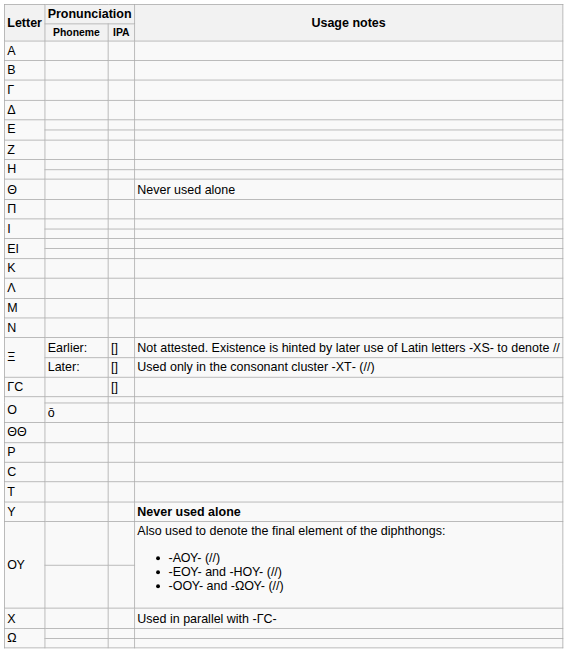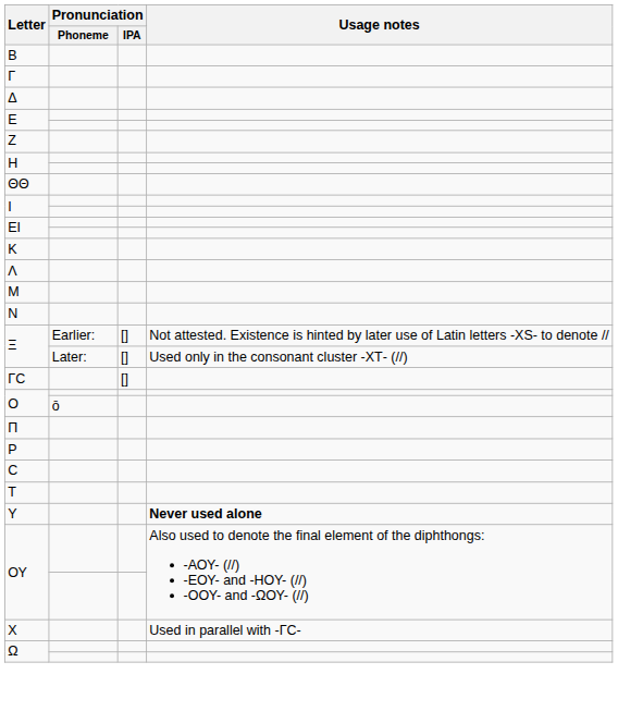- row: Α
- row: Θ | Never used alone
rows swapped: ΘΘ <-> Π
